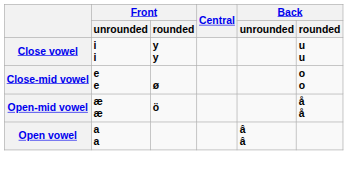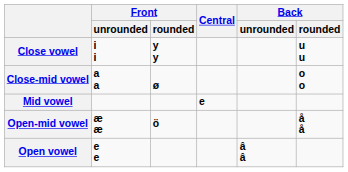Close-mid vowel | Front / unrounded: e e -> a a
+ row: Mid vowel | e
Open vowel | Front / unrounded: a a -> e e
